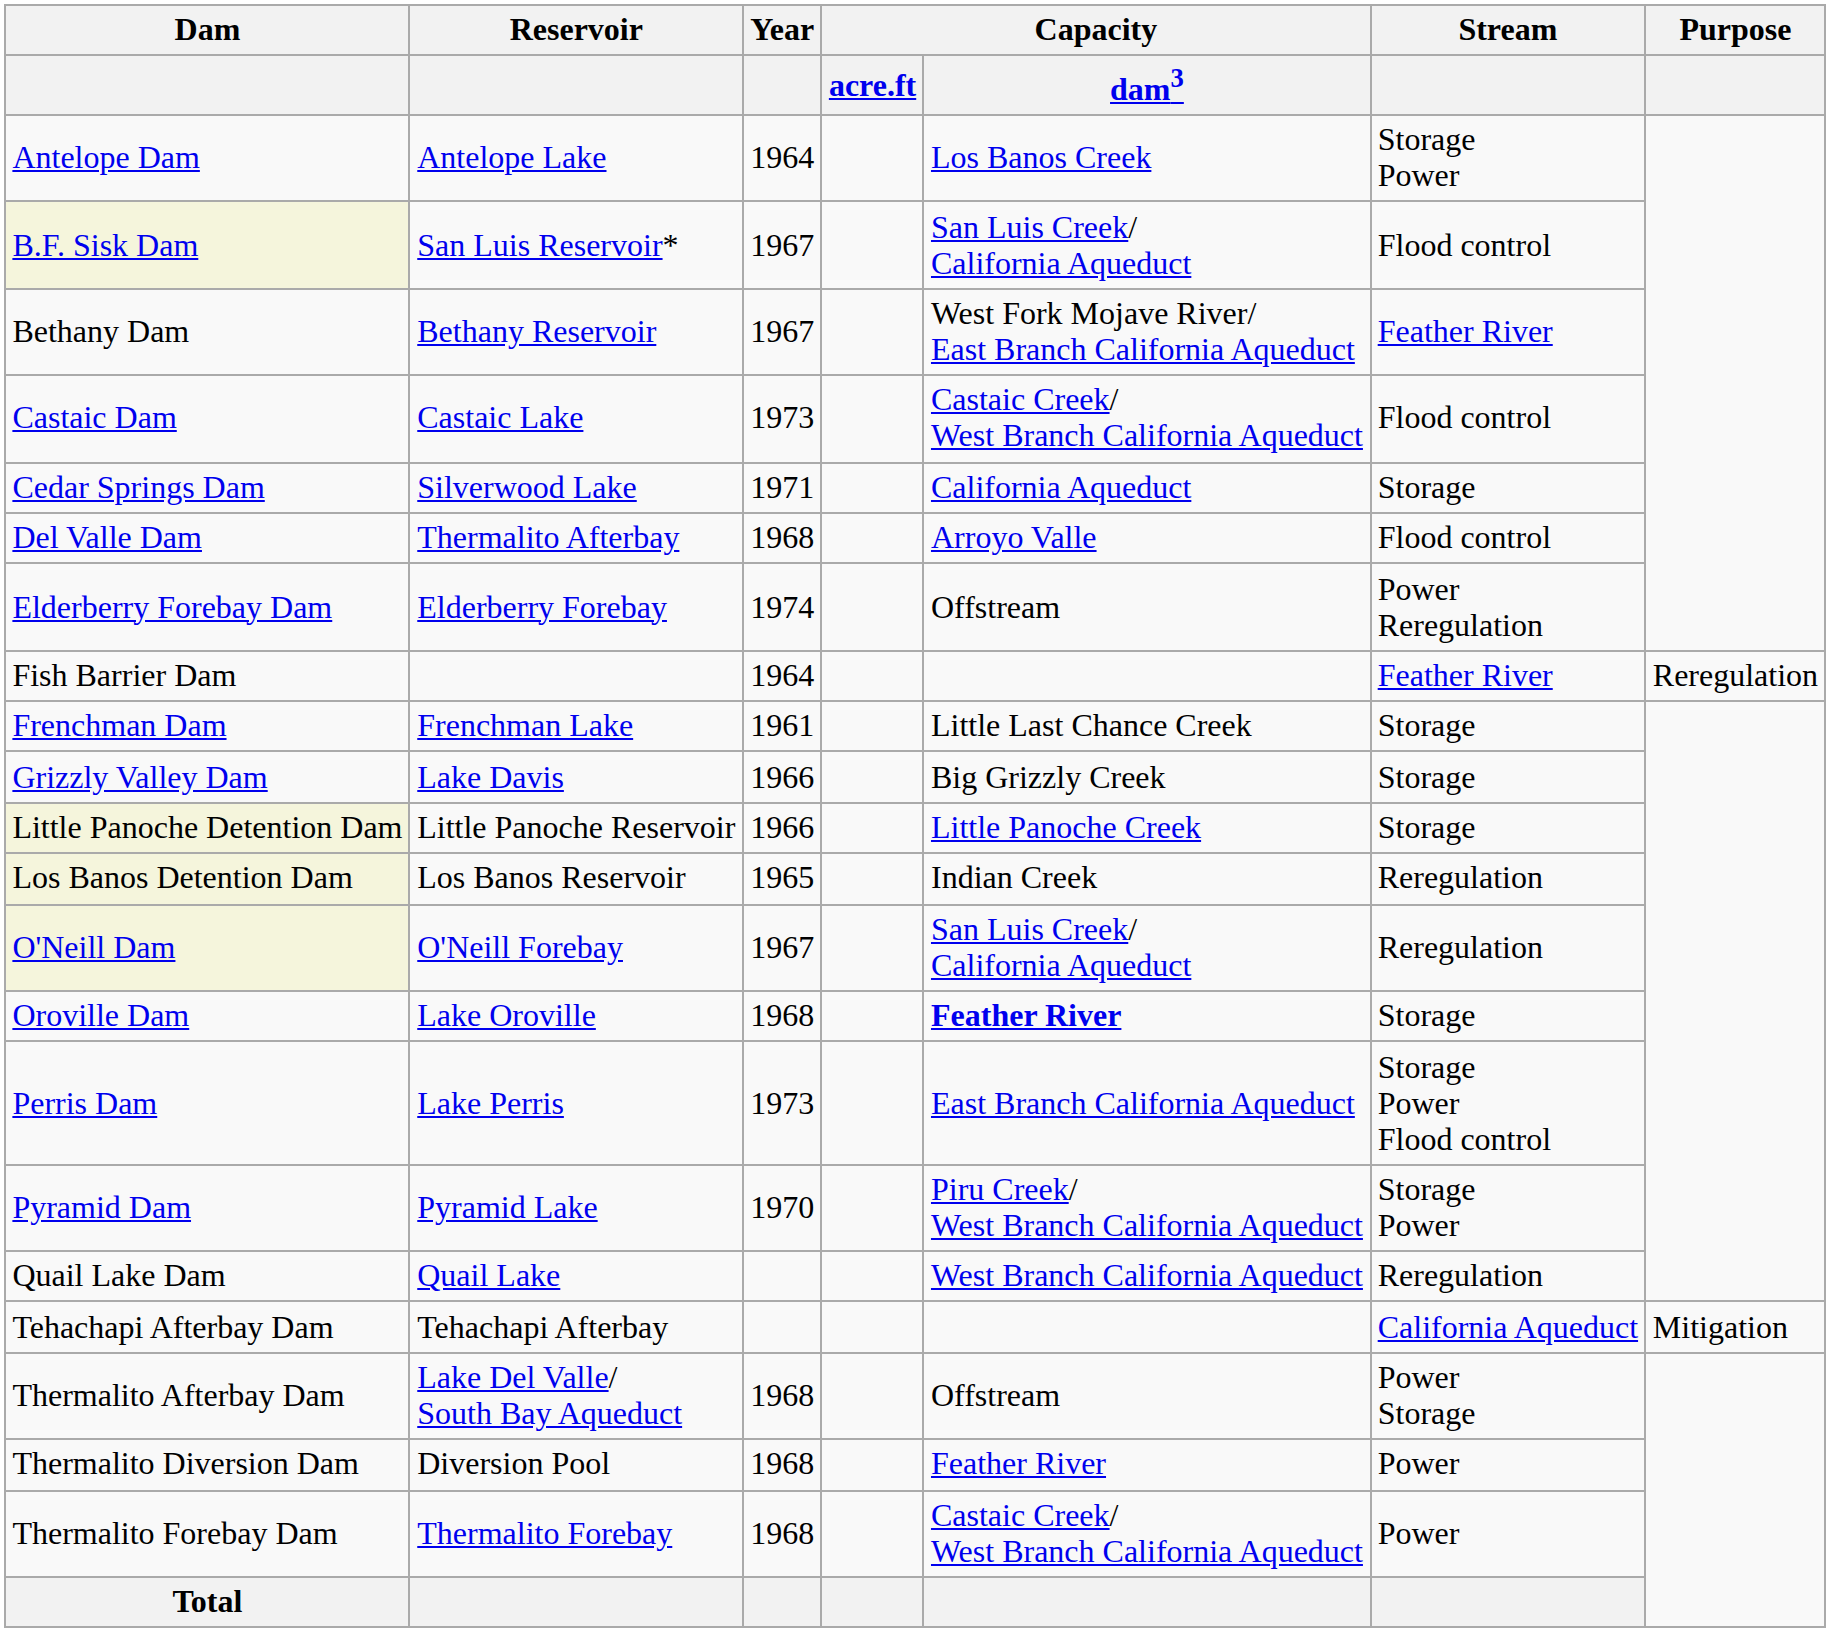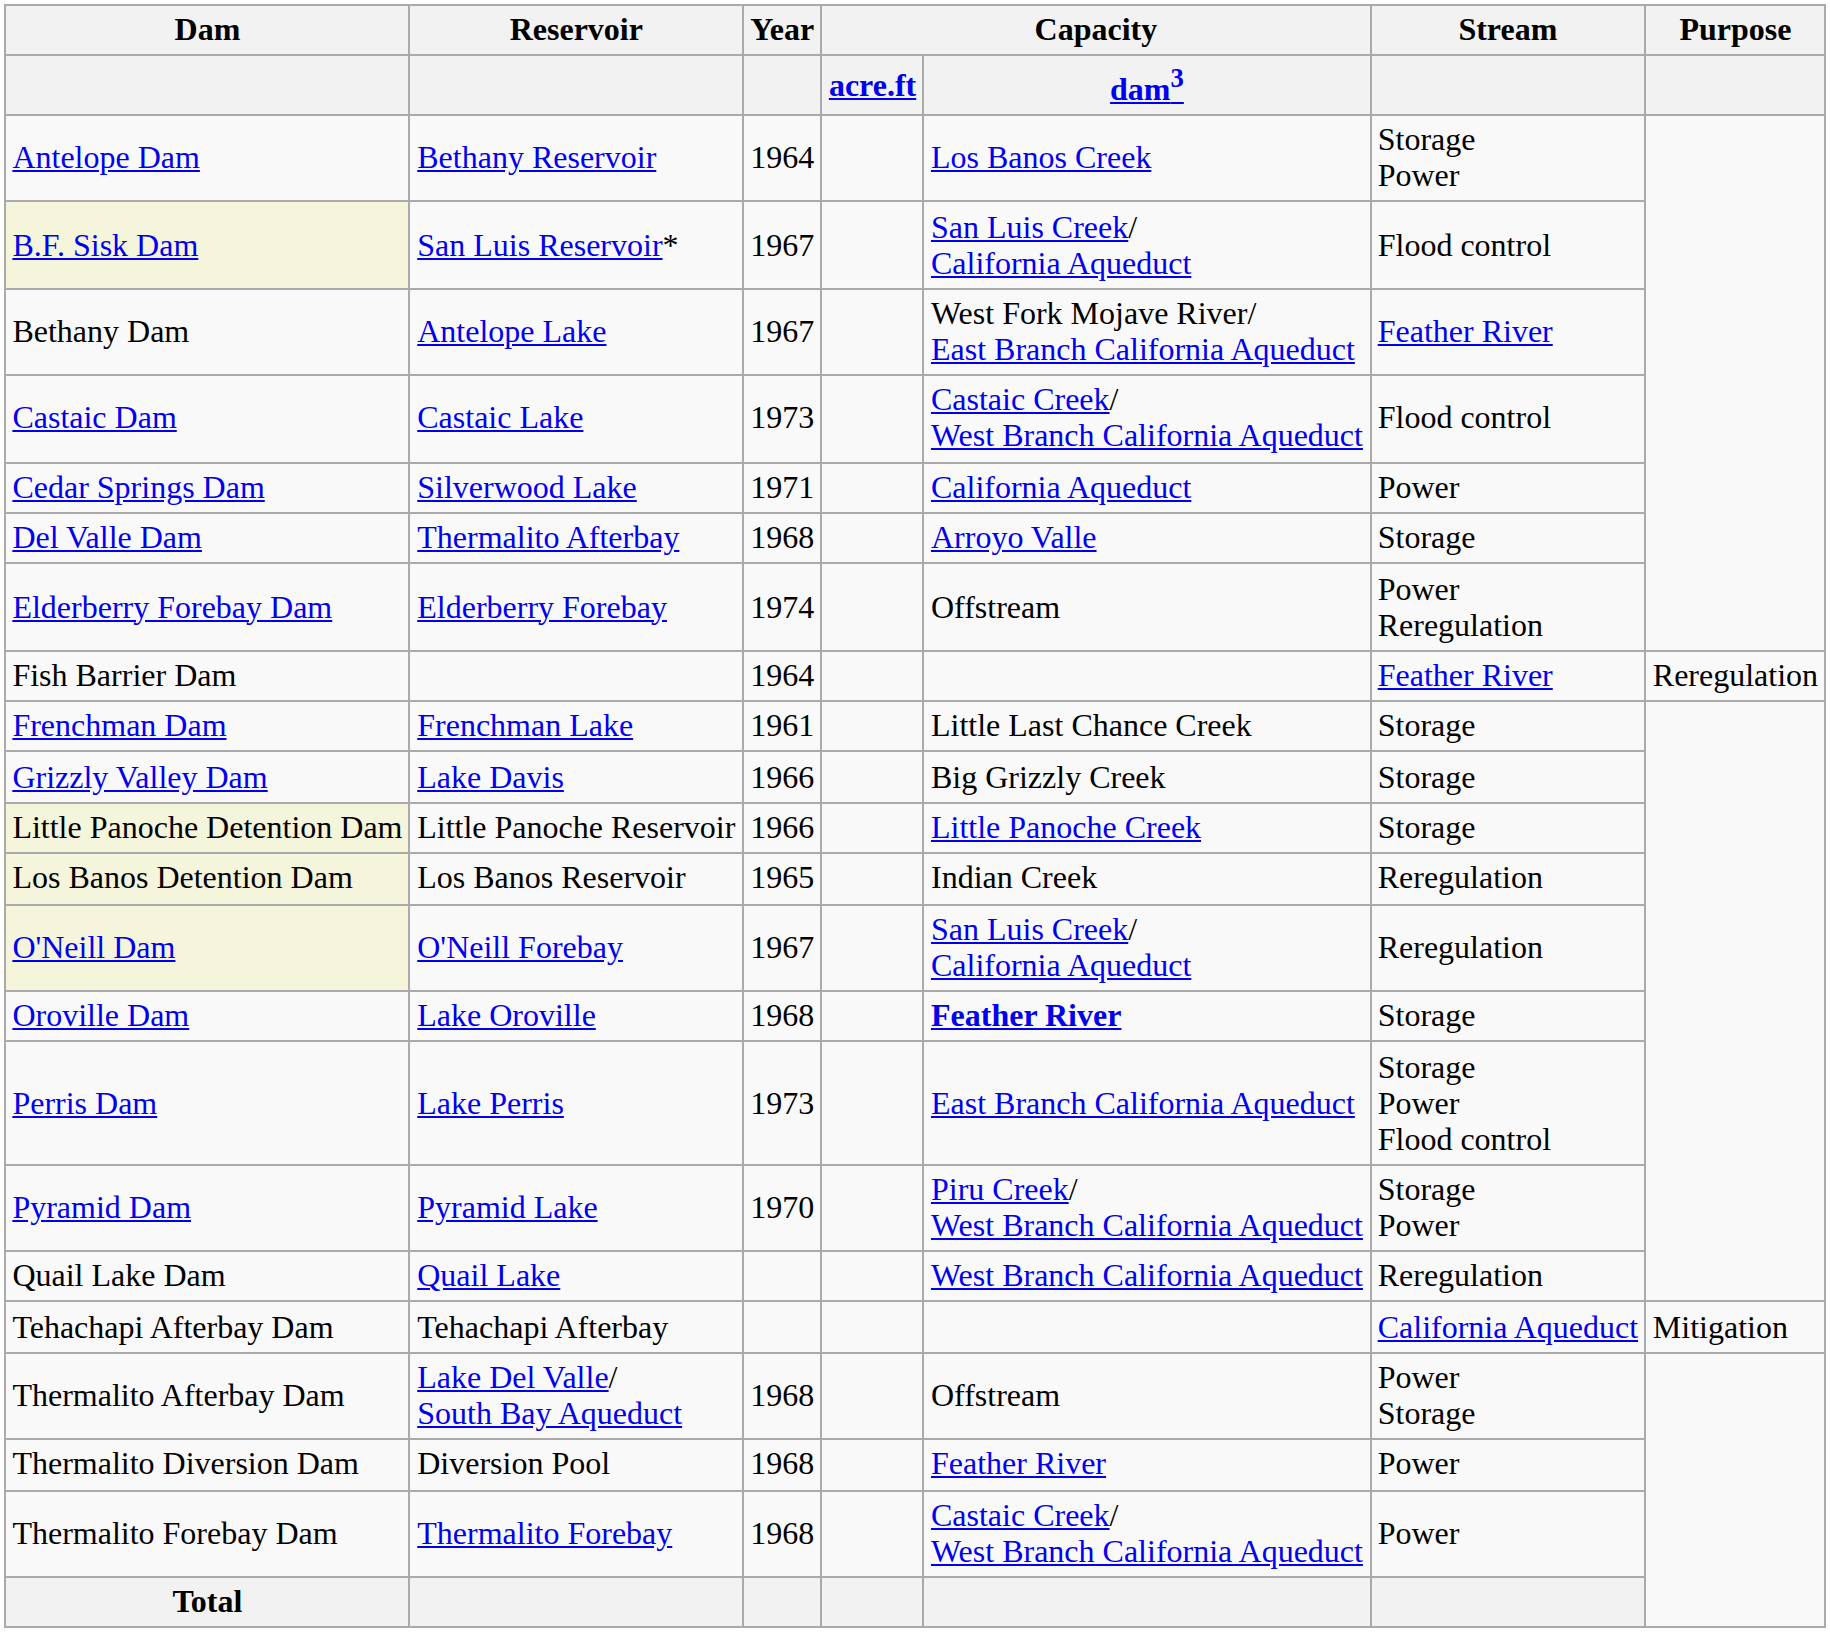Antelope Dam | Reservoir: Antelope Lake -> Bethany Reservoir
Bethany Dam | Reservoir: Bethany Reservoir -> Antelope Lake
Cedar Springs Dam | Stream: Storage -> Power
Del Valle Dam | Stream: Flood control -> Storage
